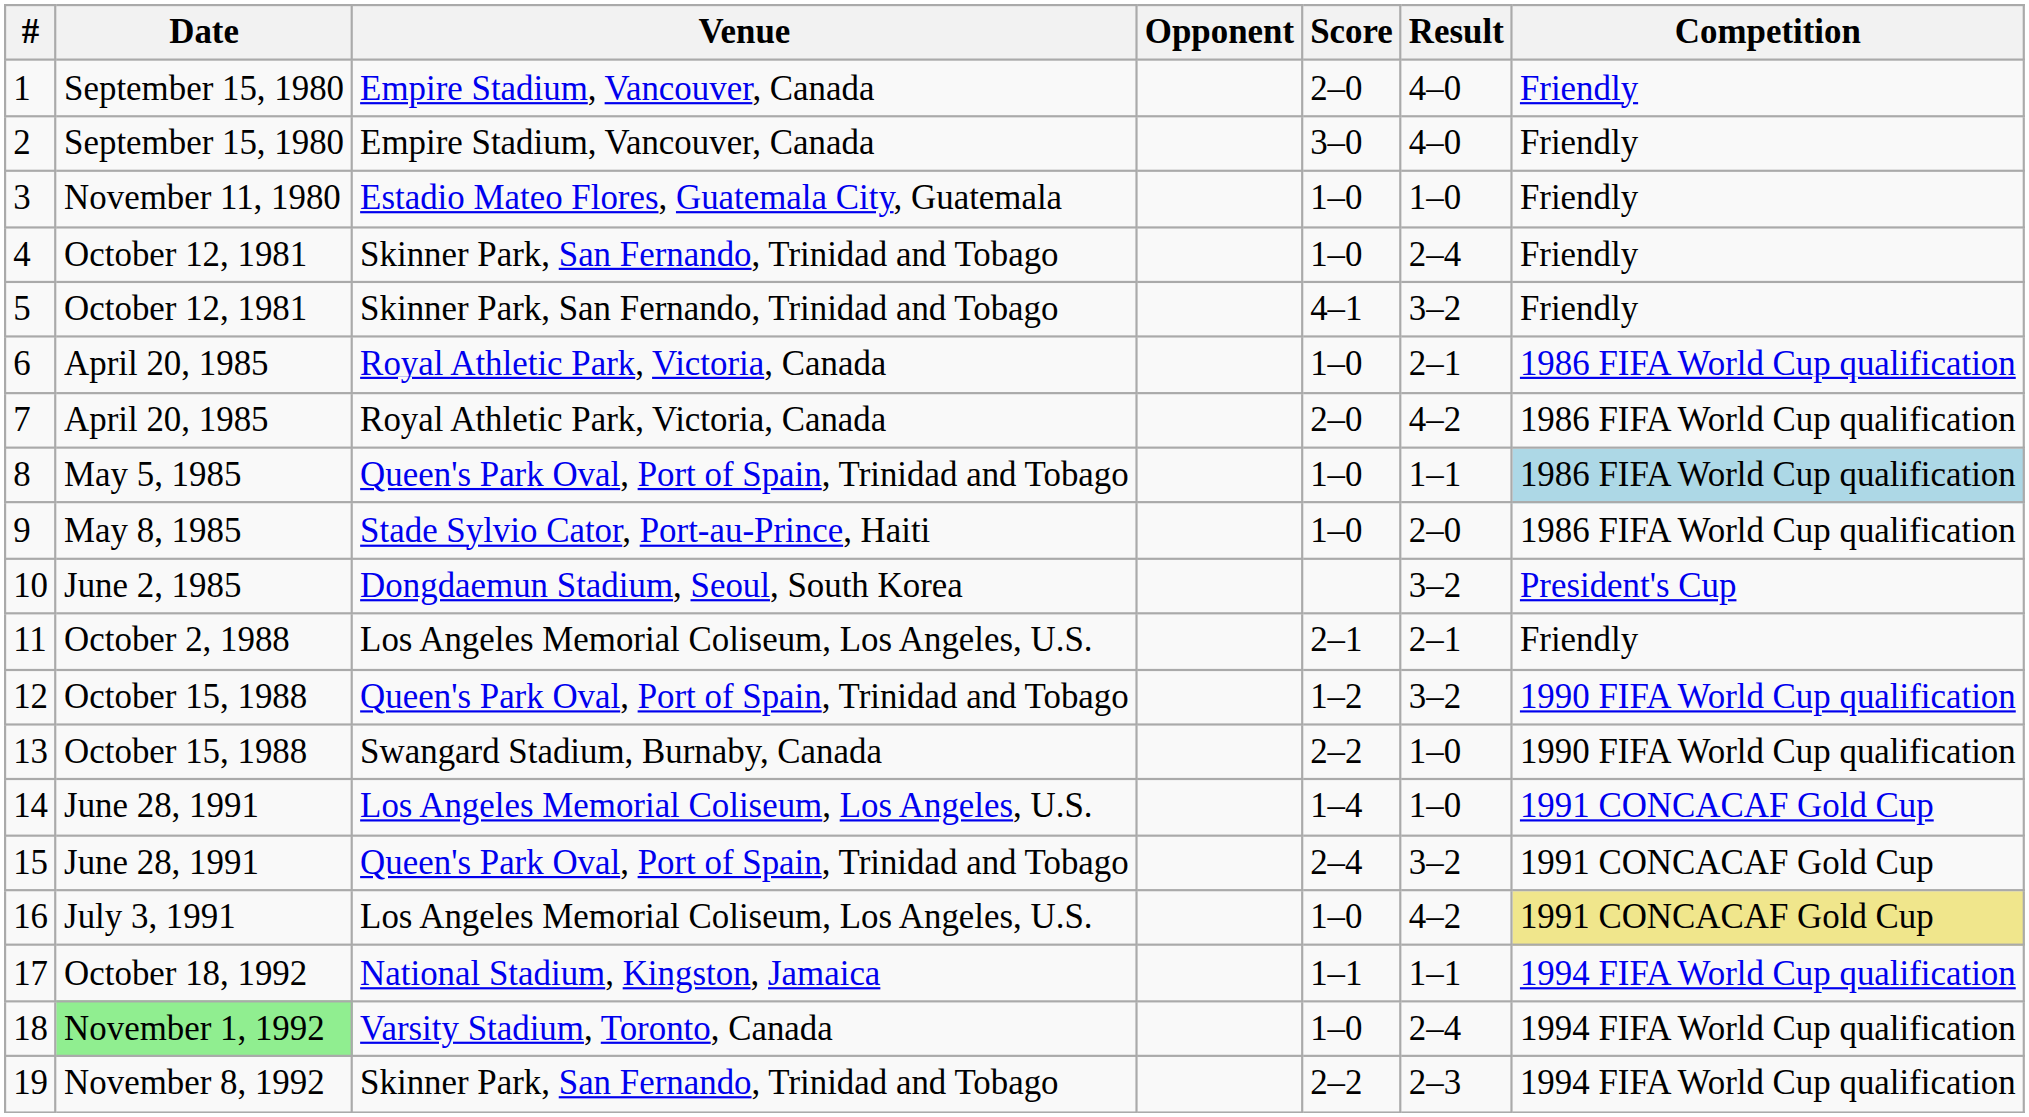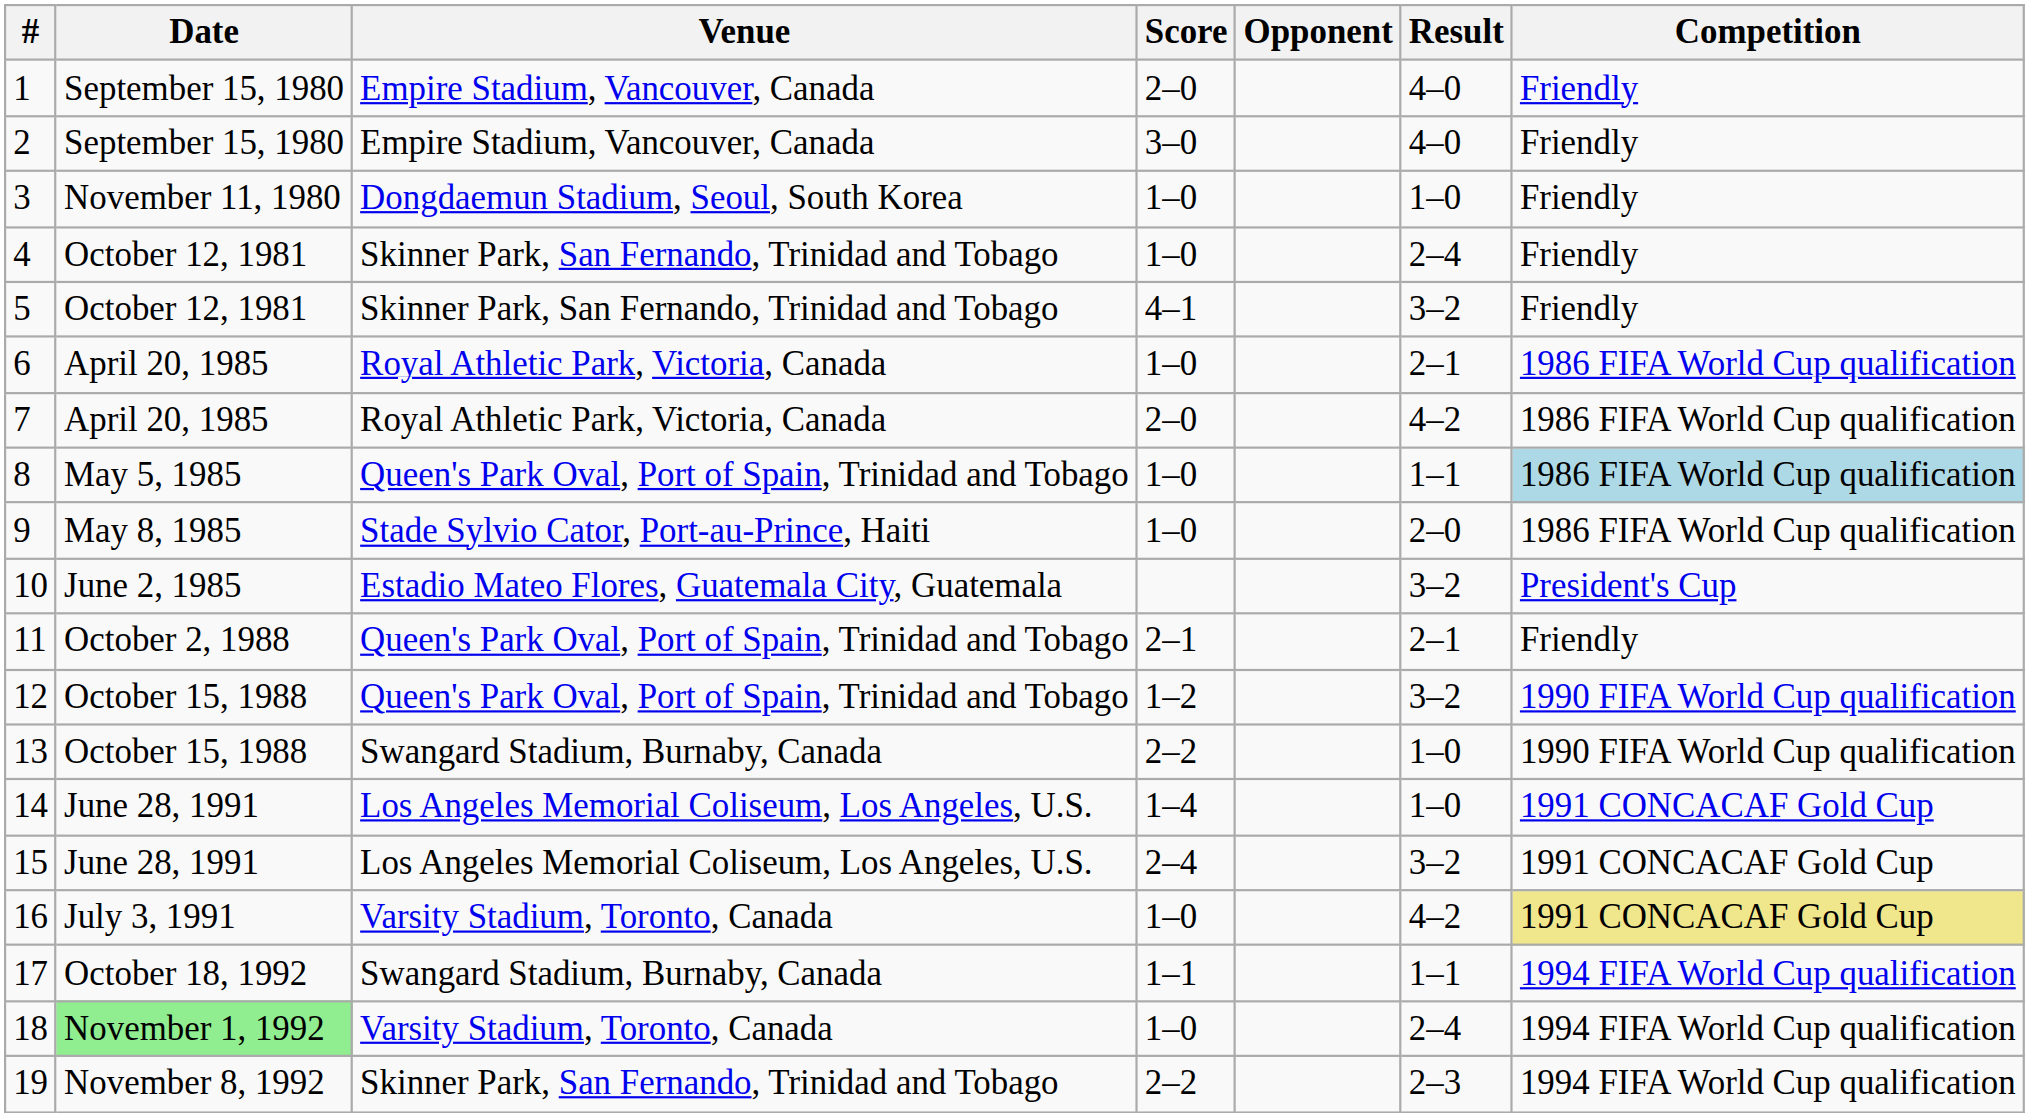columns swapped: Opponent <-> Score
3 | Venue: Estadio Mateo Flores, Guatemala City, Guatemala -> Dongdaemun Stadium, Seoul, South Korea
10 | Venue: Dongdaemun Stadium, Seoul, South Korea -> Estadio Mateo Flores, Guatemala City, Guatemala
11 | Venue: Los Angeles Memorial Coliseum, Los Angeles, U.S. -> Queen's Park Oval, Port of Spain, Trinidad and Tobago
15 | Venue: Queen's Park Oval, Port of Spain, Trinidad and Tobago -> Los Angeles Memorial Coliseum, Los Angeles, U.S.
16 | Venue: Los Angeles Memorial Coliseum, Los Angeles, U.S. -> Varsity Stadium, Toronto, Canada
17 | Venue: National Stadium, Kingston, Jamaica -> Swangard Stadium, Burnaby, Canada
